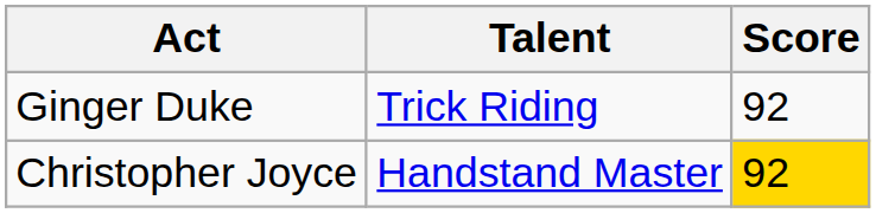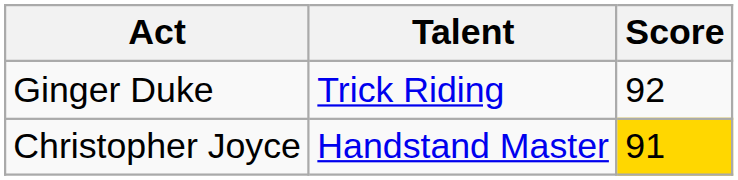Christopher Joyce | Score: 92 -> 91
